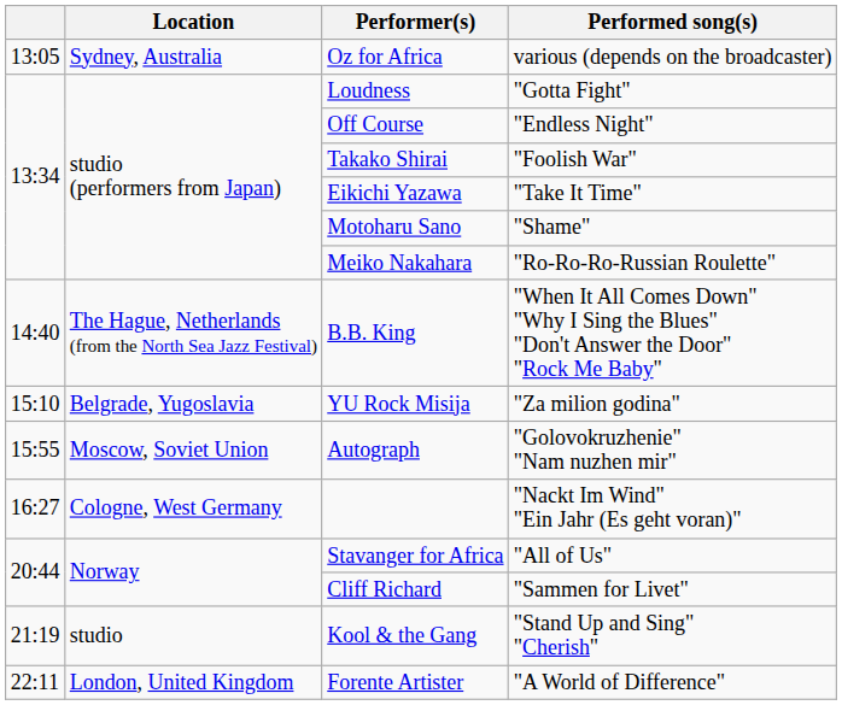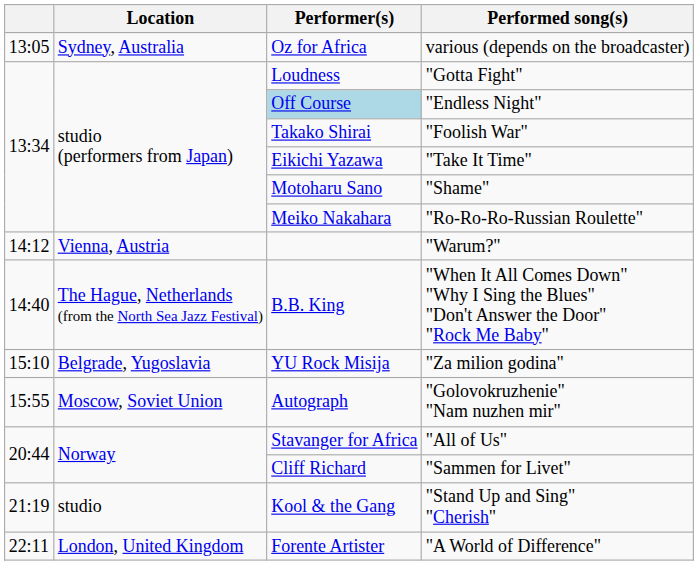"Endless Night" | Performer(s): no background -> lightblue background
+ row: 14:12 | Vienna, Austria | "Warum?"
- row: 16:27 | Cologne, West Germany | "Nackt Im Wind" "Ein Jahr (Es geht voran)"
